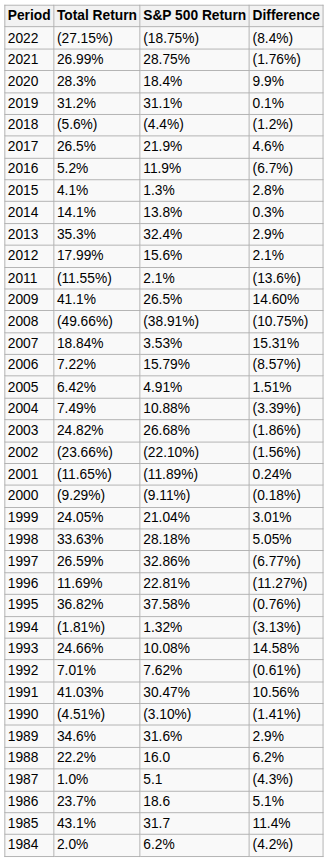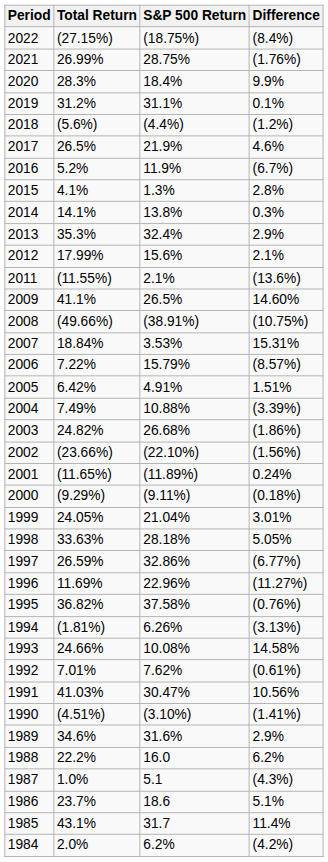1996 | S&P 500 Return: 22.81% -> 22.96%
1994 | S&P 500 Return: 1.32% -> 6.26%
